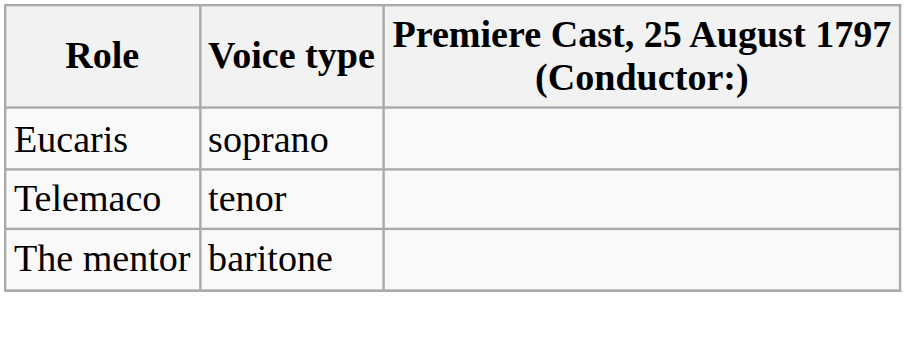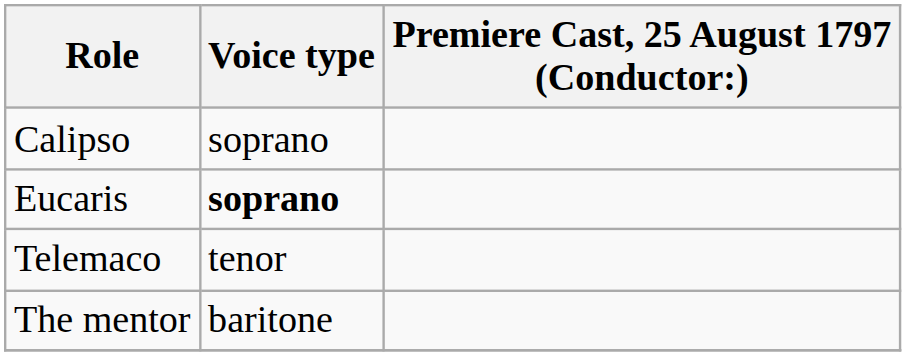+ row: Calipso | soprano
Eucaris | Voice type: normal -> bold
